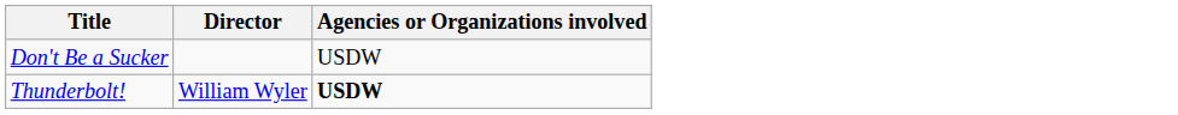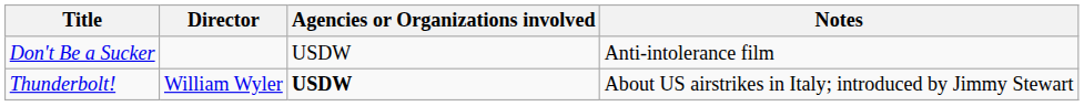+ column: Notes | Anti-intolerance film | About US airstrikes in Italy; introduced by Jimmy Stewart
